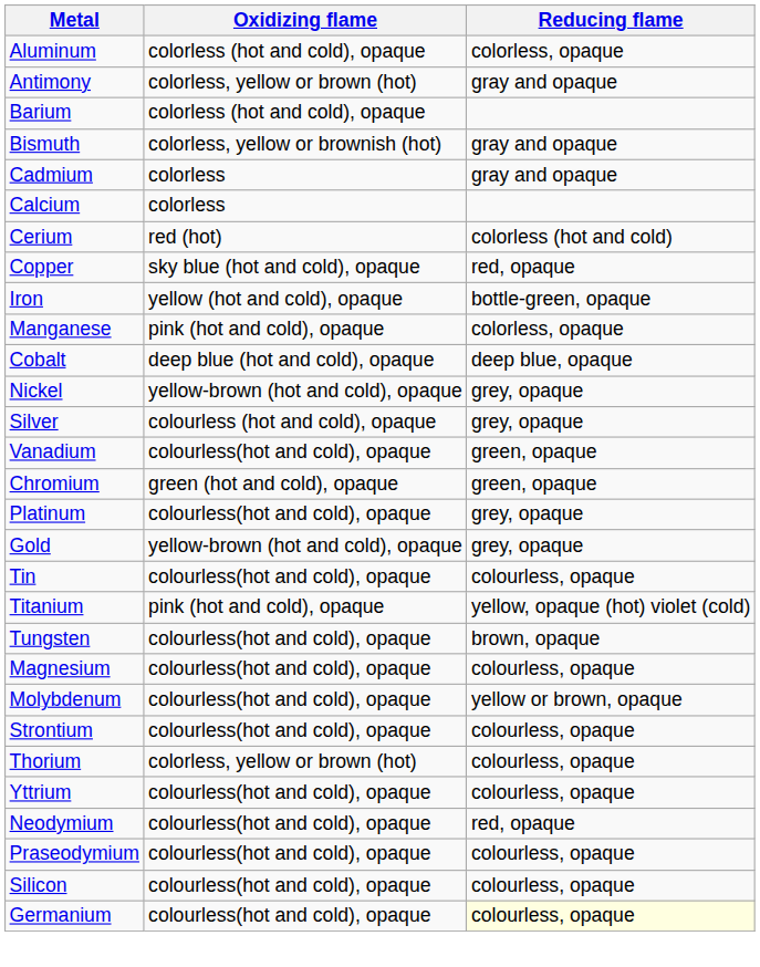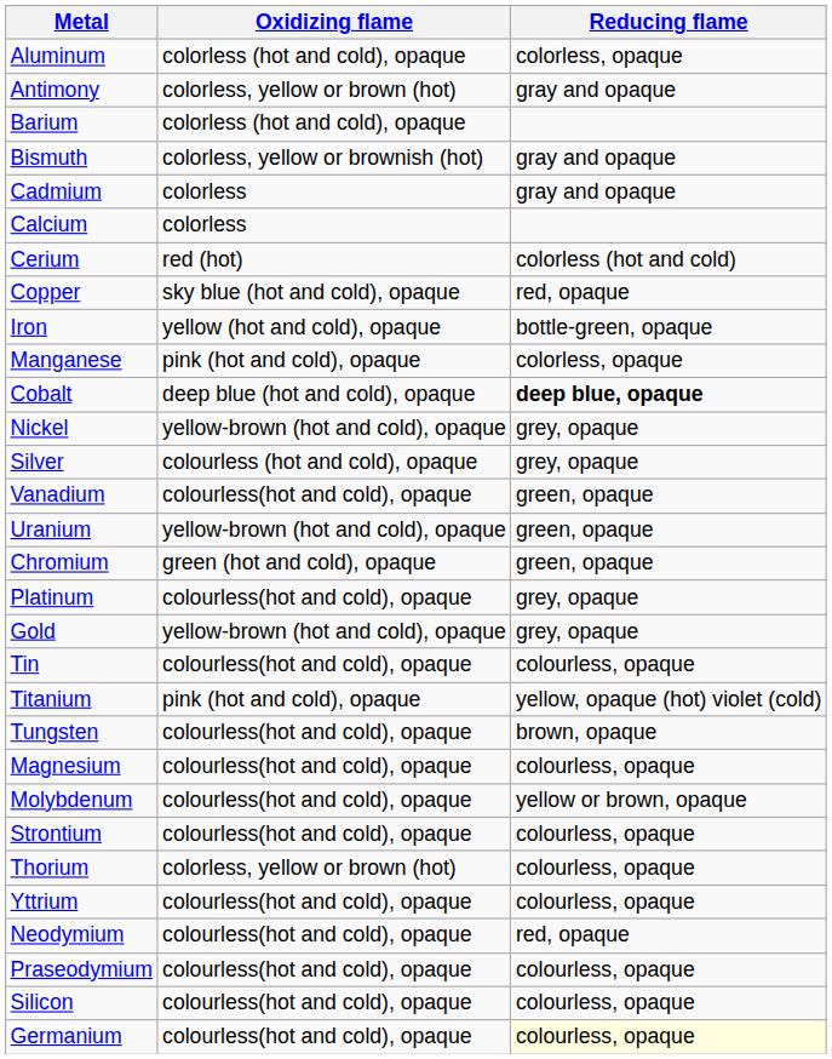Cobalt | Reducing flame: normal -> bold
+ row: Uranium | yellow-brown (hot and cold), opaque | green, opaque
